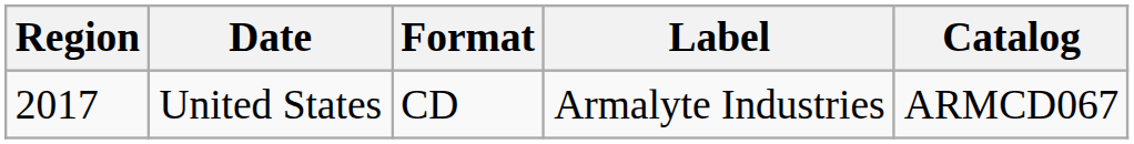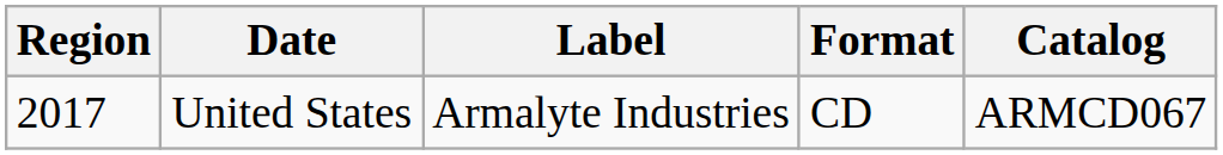columns swapped: Label <-> Format
